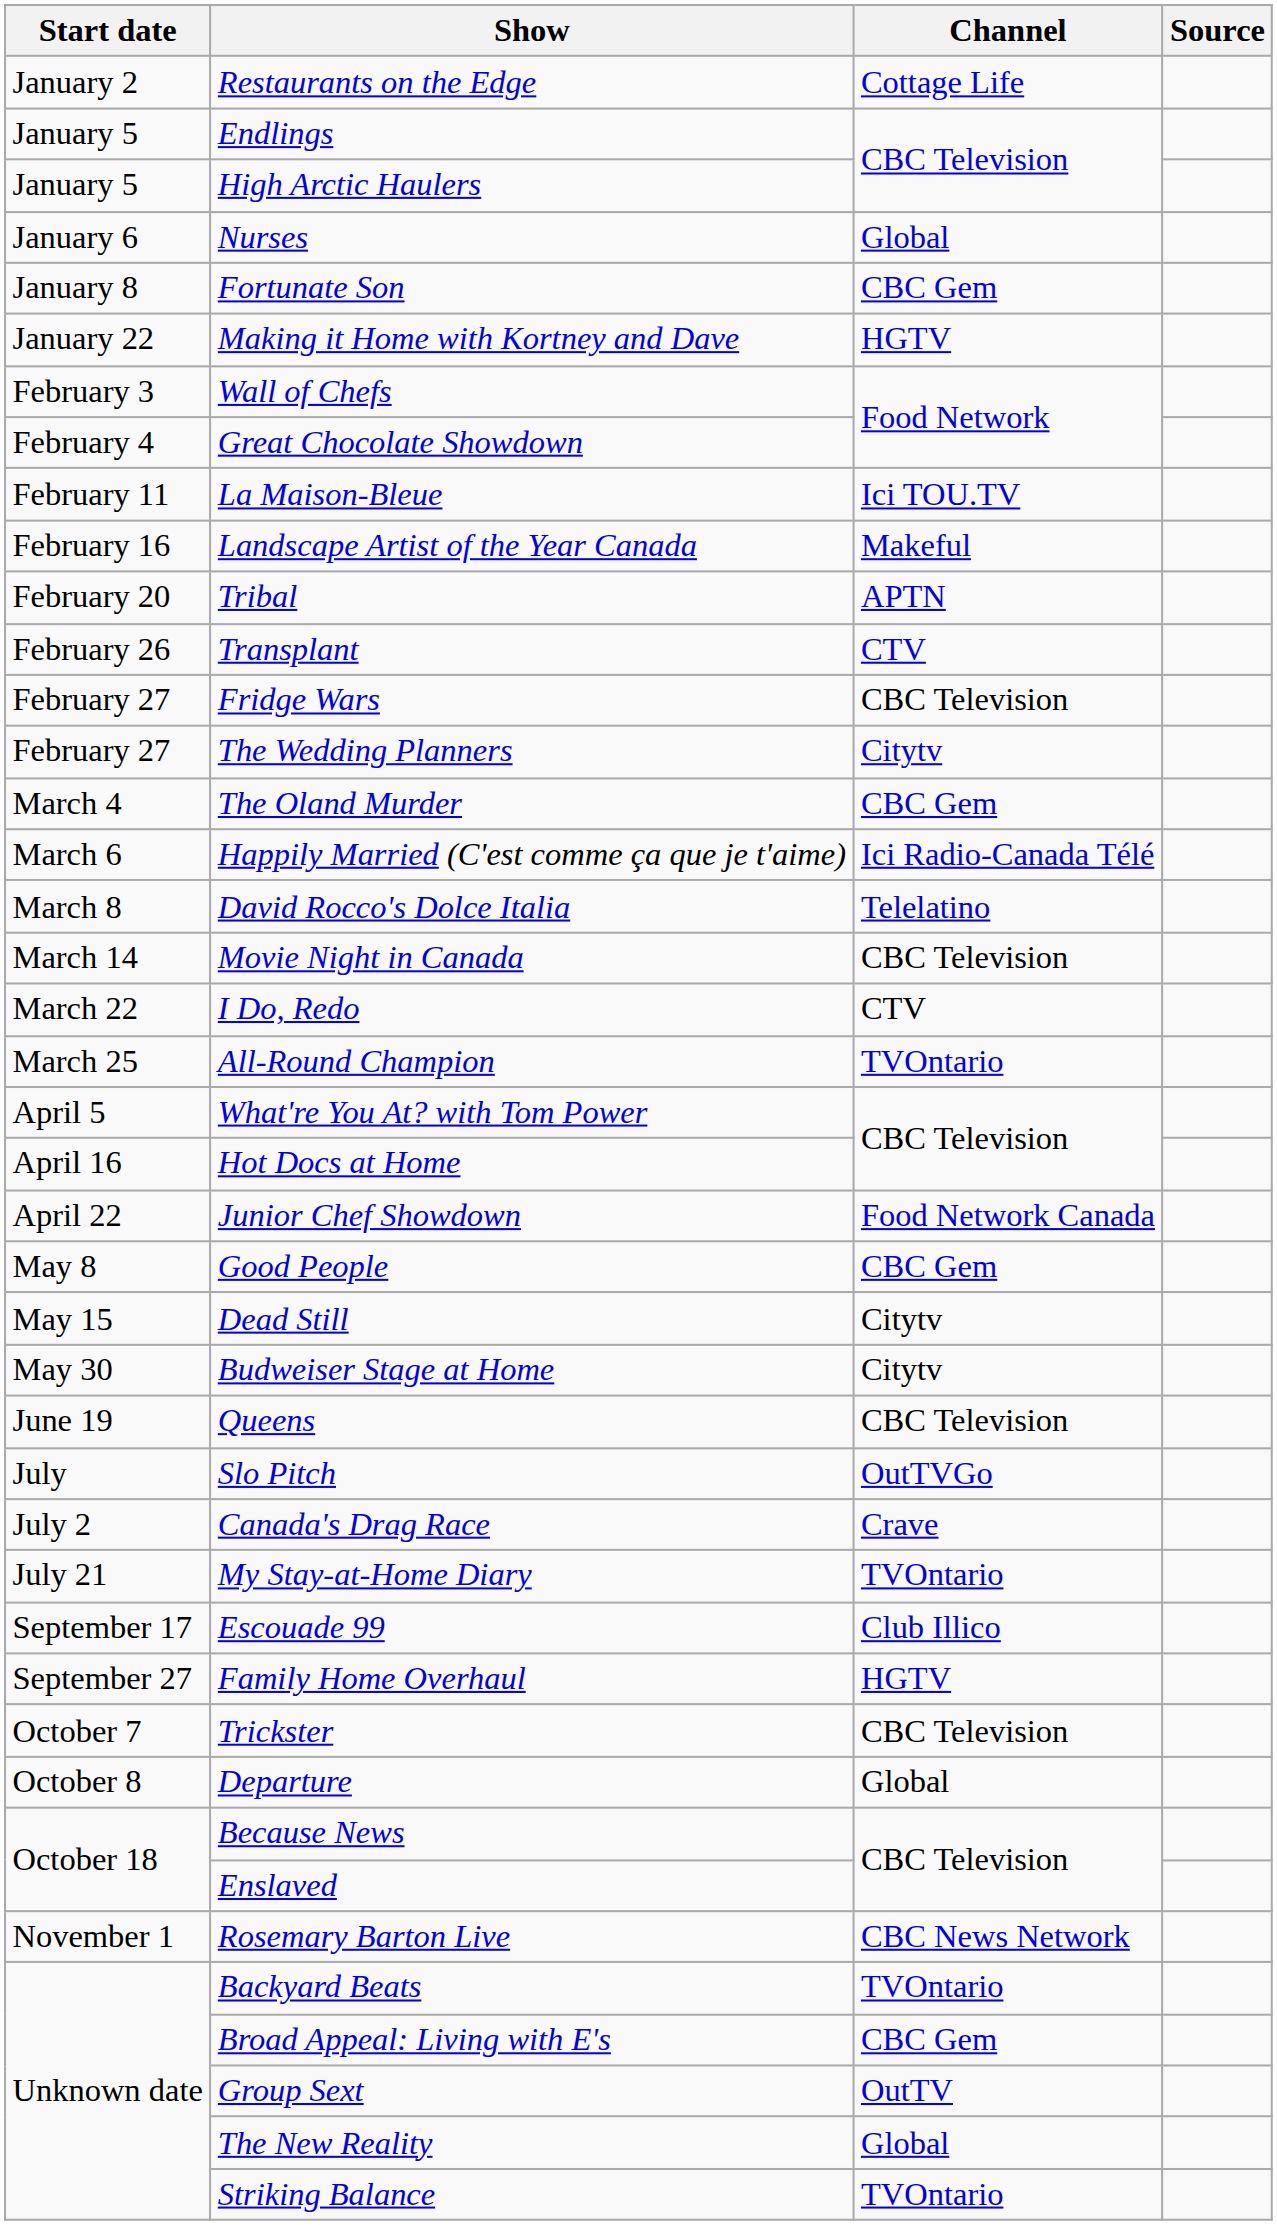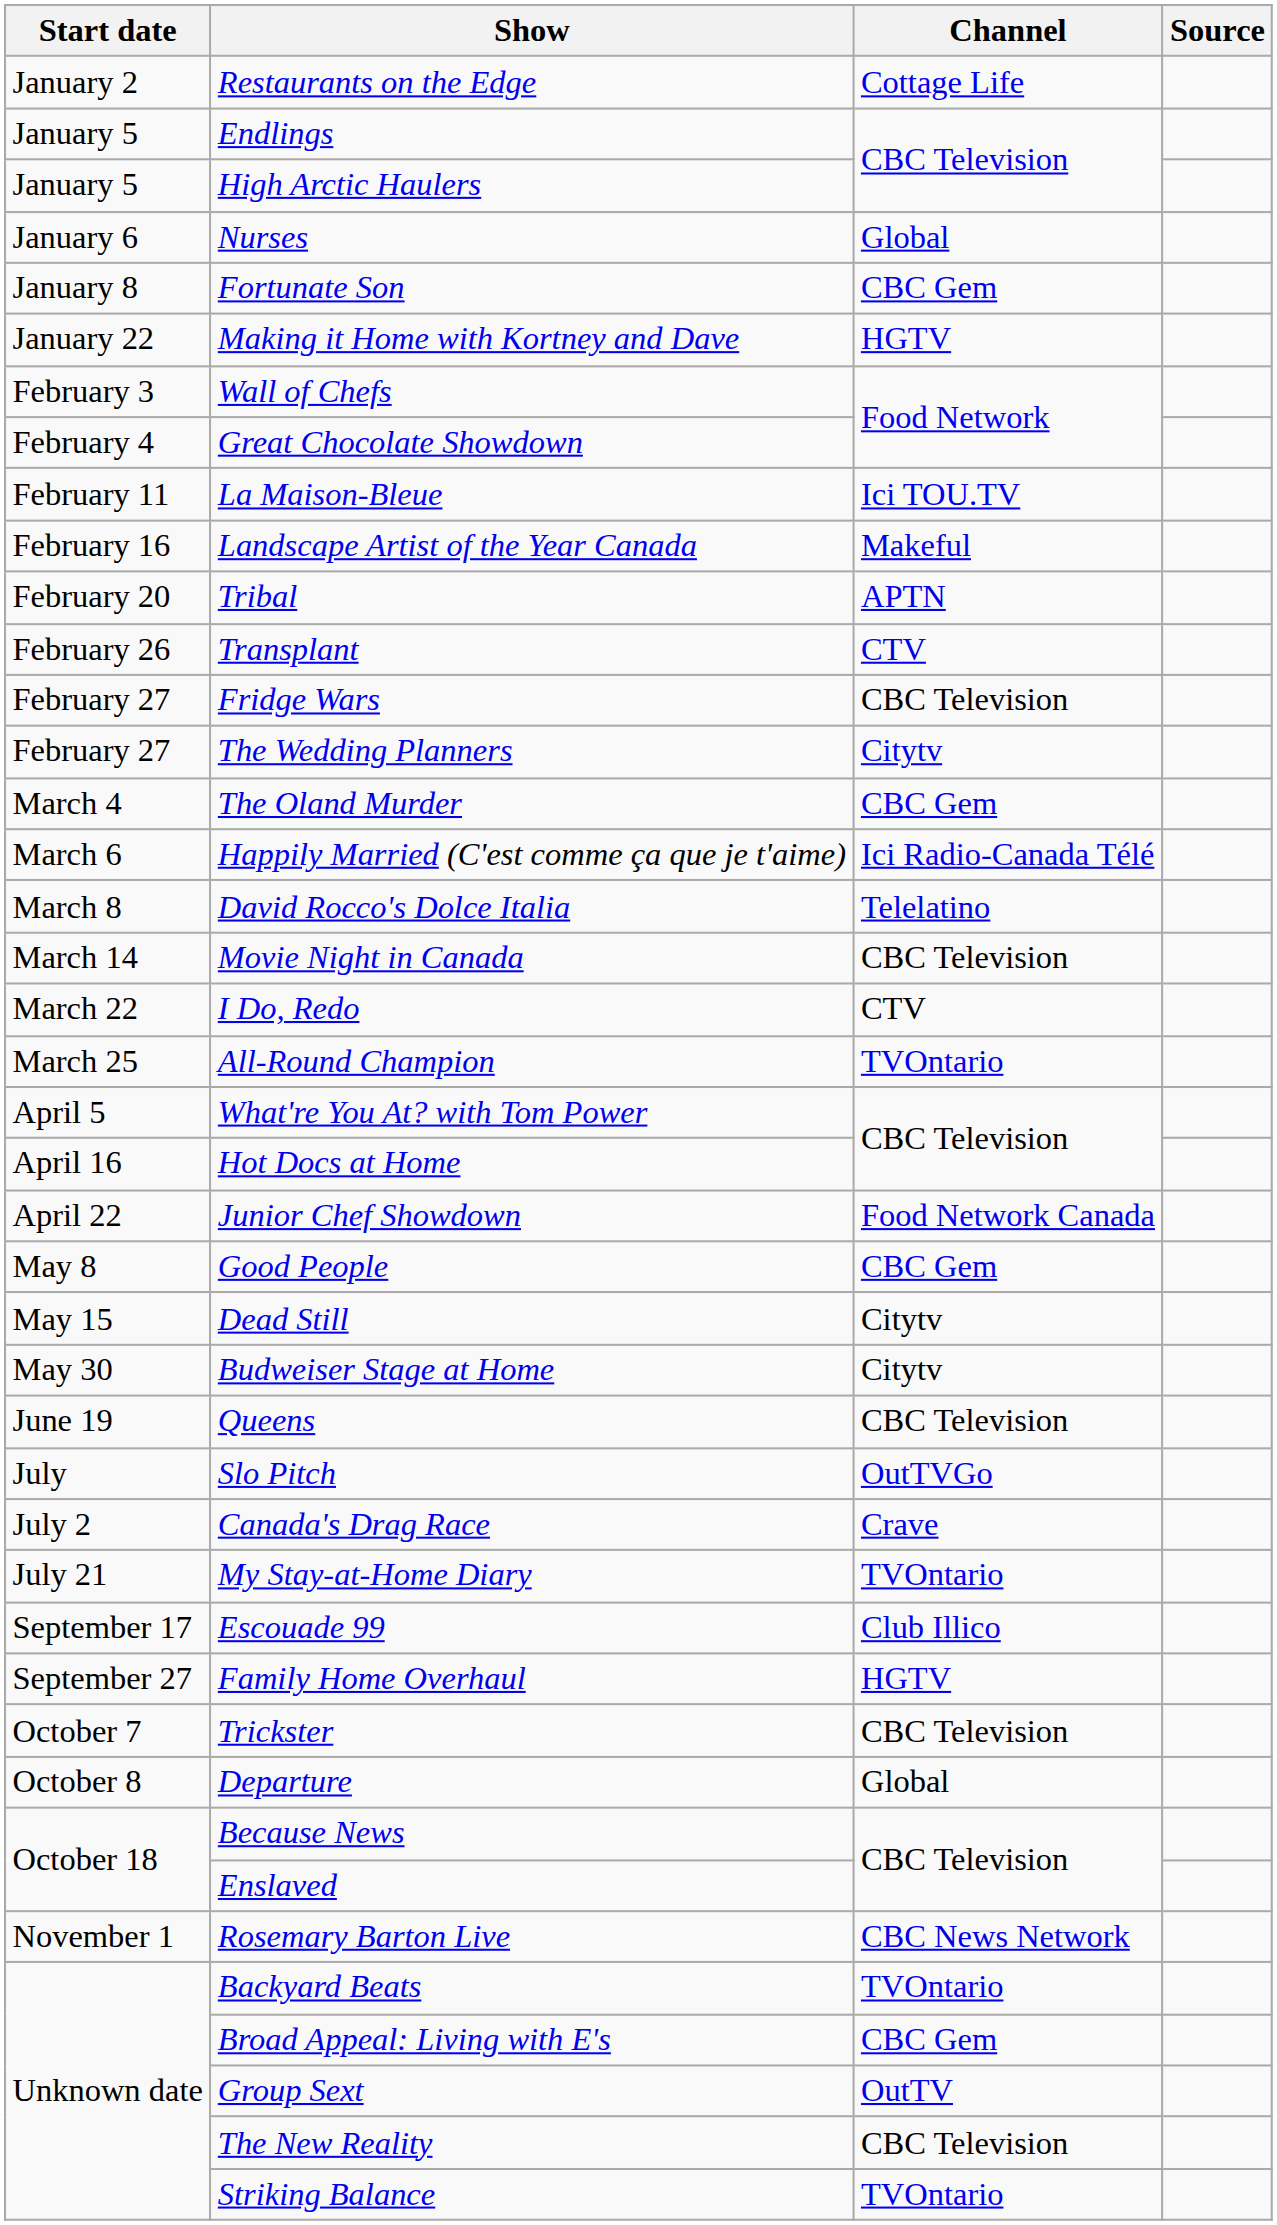The New Reality | Channel: Global -> CBC Television
